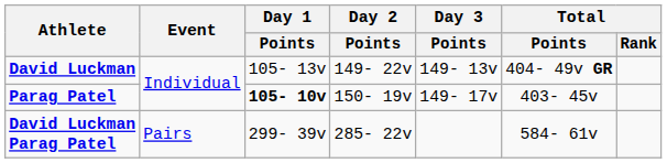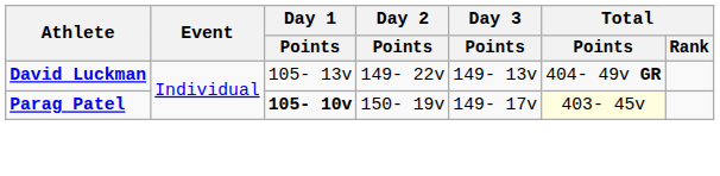Parag Patel | Total / Points: no background -> lightyellow background
- row: David Luckman Parag Patel | Pairs | 299- 39v | 285- 22v | 584- 61v
